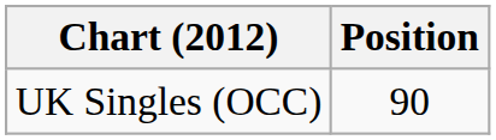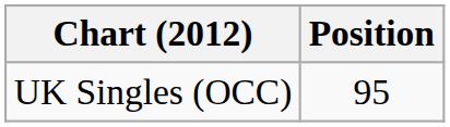UK Singles (OCC) | Position: 90 -> 95
